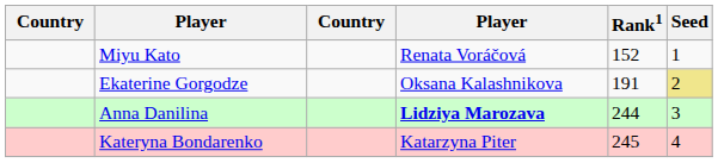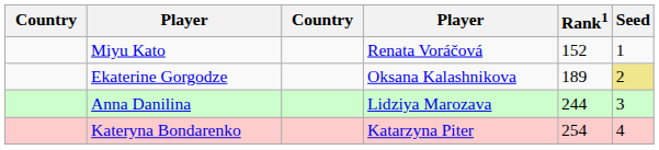Ekaterine Gorgodze | Rank1: 191 -> 189
Anna Danilina | column 4: bold -> normal
Kateryna Bondarenko | Rank1: 245 -> 254
